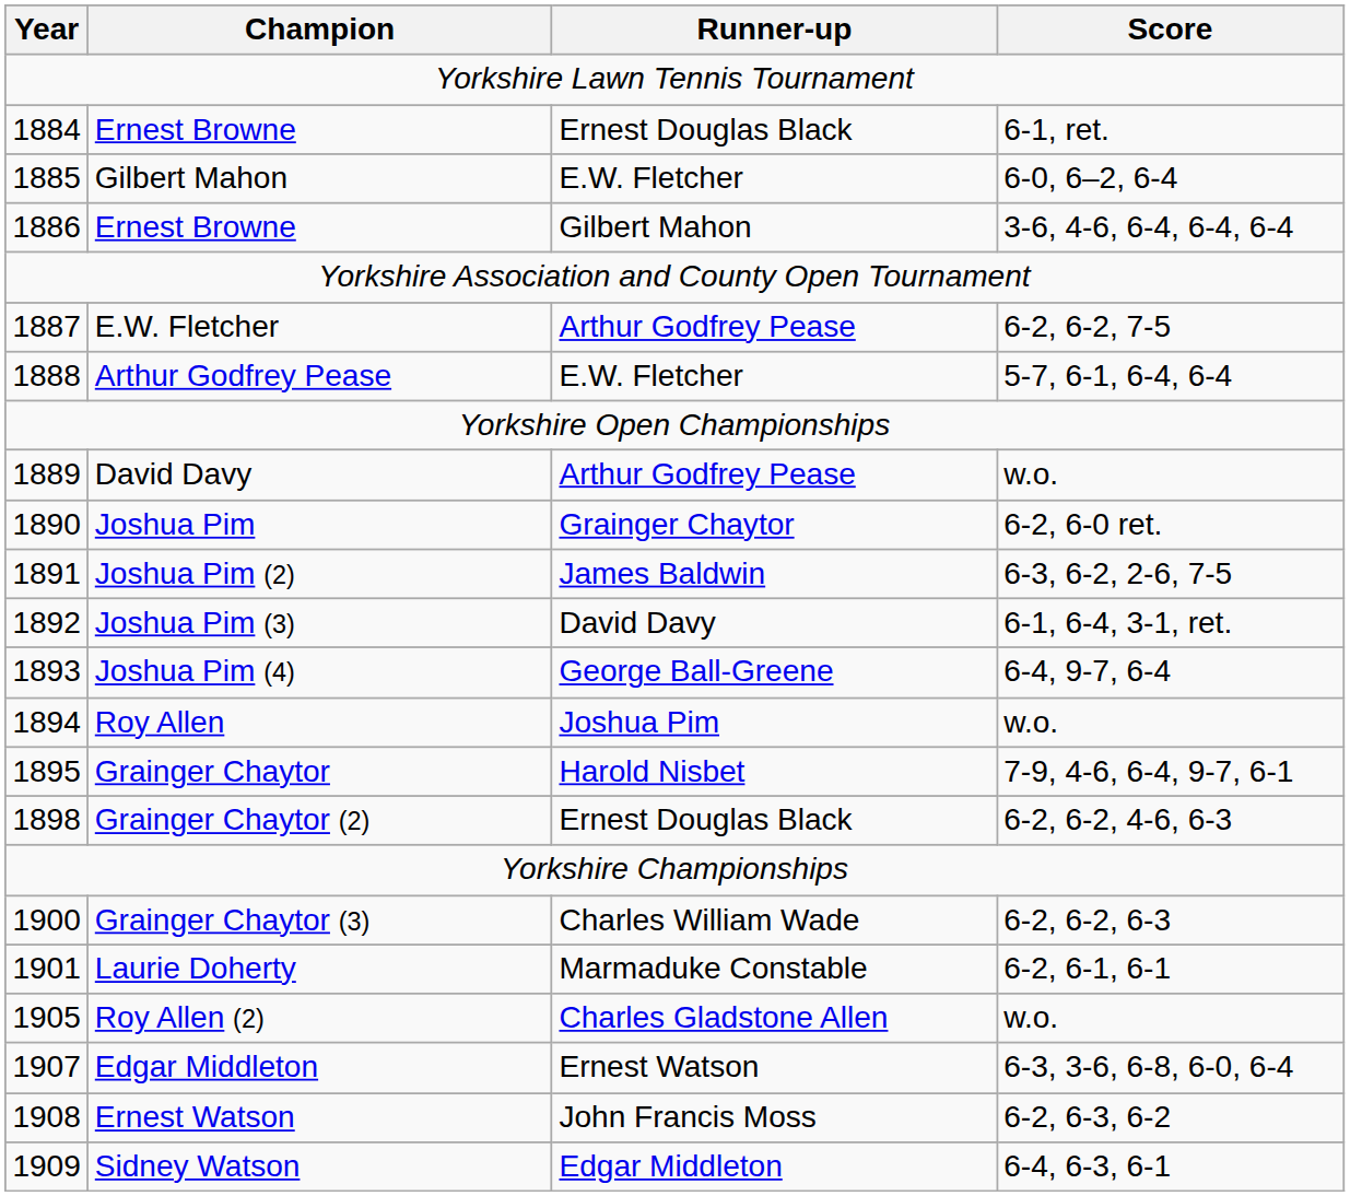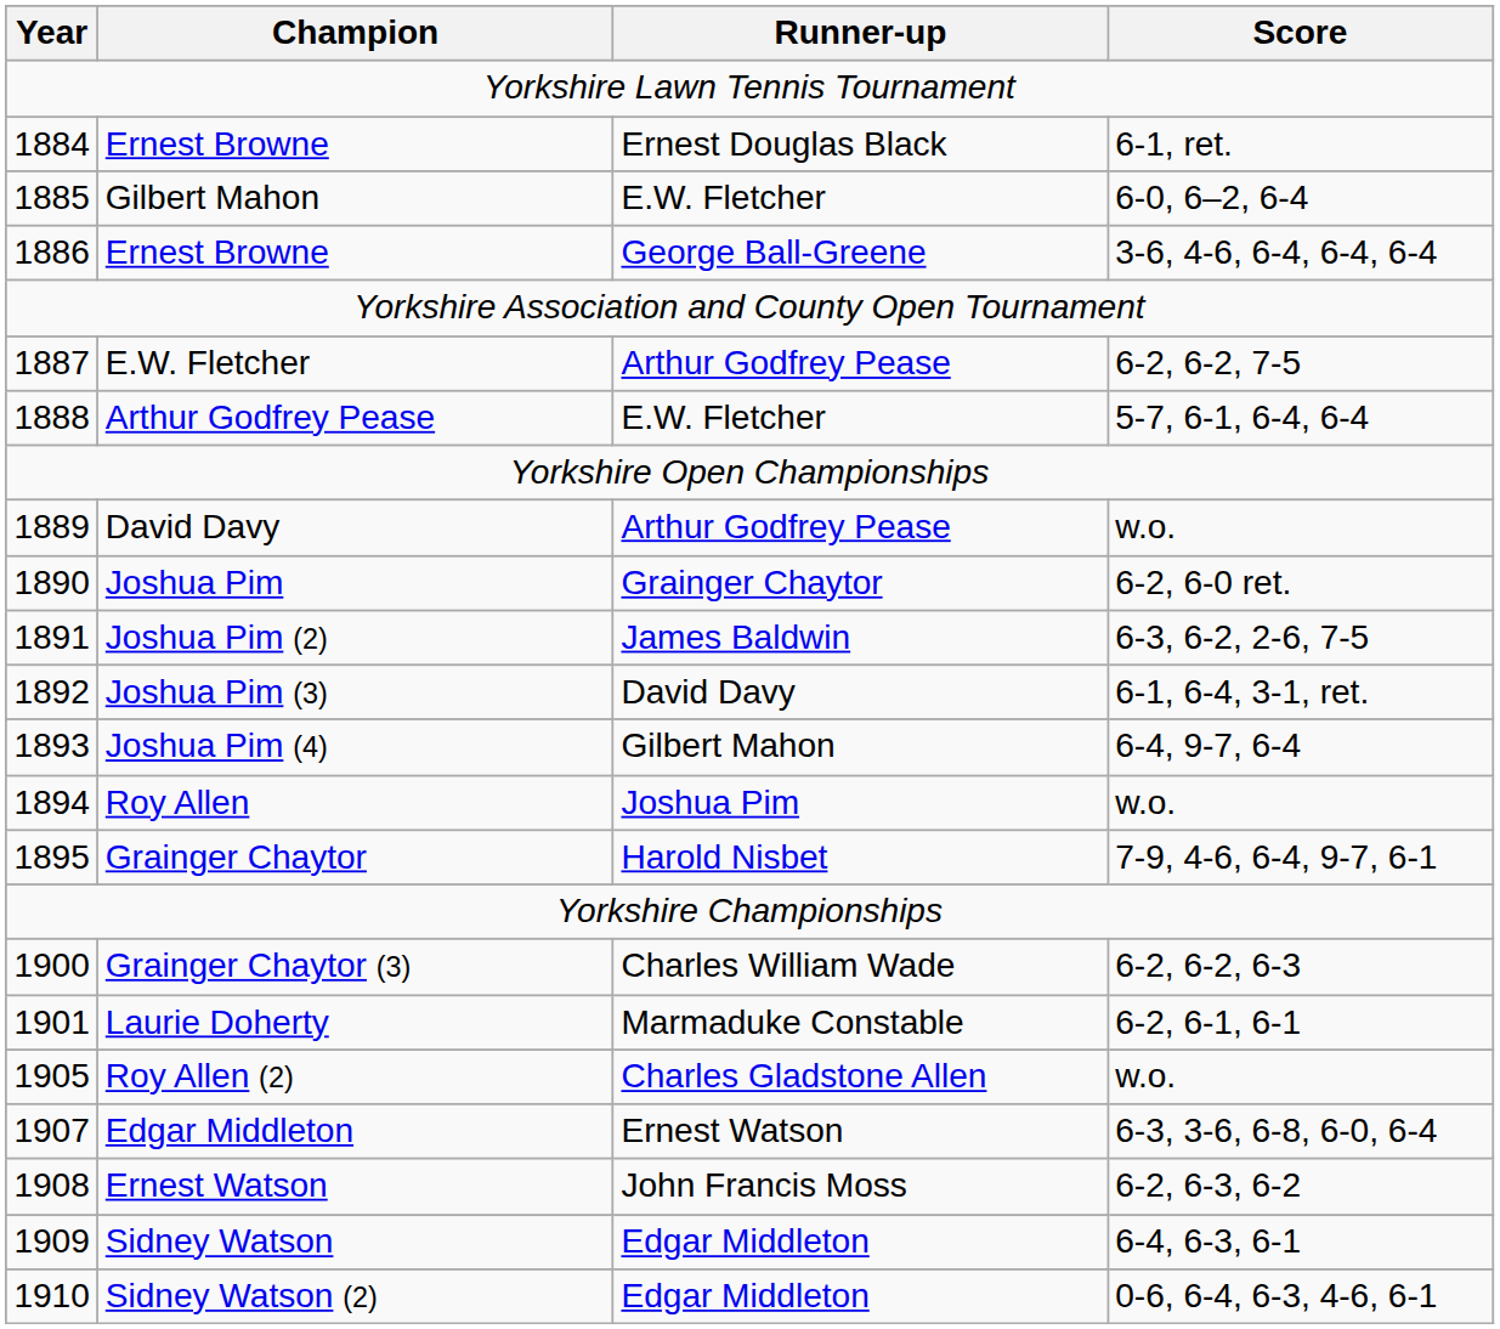1886 / Ernest Browne | Runner-up: Gilbert Mahon -> George Ball-Greene
Joshua Pim (4) | Runner-up: George Ball-Greene -> Gilbert Mahon
- row: 1898 | Grainger Chaytor (2) | Ernest Douglas Black | 6-2, 6-2, 4-6, 6-3
+ row: 1910 | Sidney Watson (2) | Edgar Middleton | 0-6, 6-4, 6-3, 4-6, 6-1
